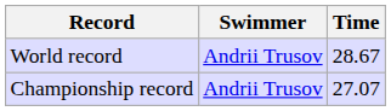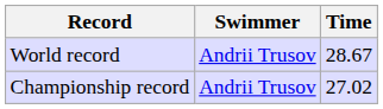Championship record | Time: 27.07 -> 27.02
